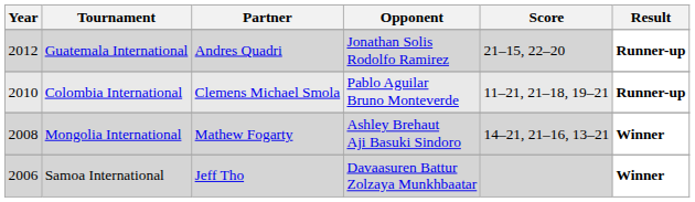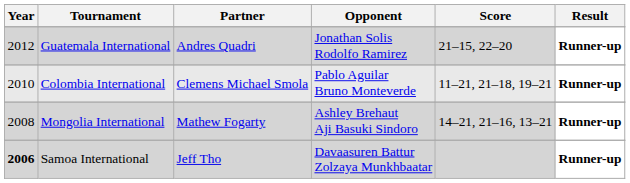Mongolia International | Result: Winner -> Runner-up
Samoa International | Year: normal -> bold
Samoa International | Result: Winner -> Runner-up
